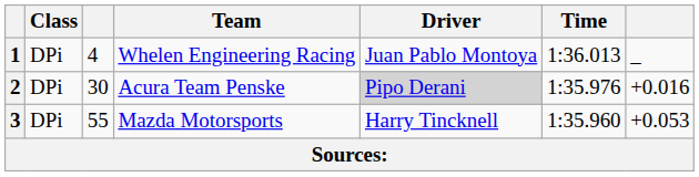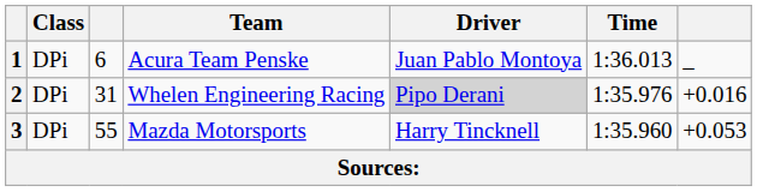1 | column 3: 4 -> 6
1 | Team: Whelen Engineering Racing -> Acura Team Penske
2 | column 3: 30 -> 31
2 | Team: Acura Team Penske -> Whelen Engineering Racing
